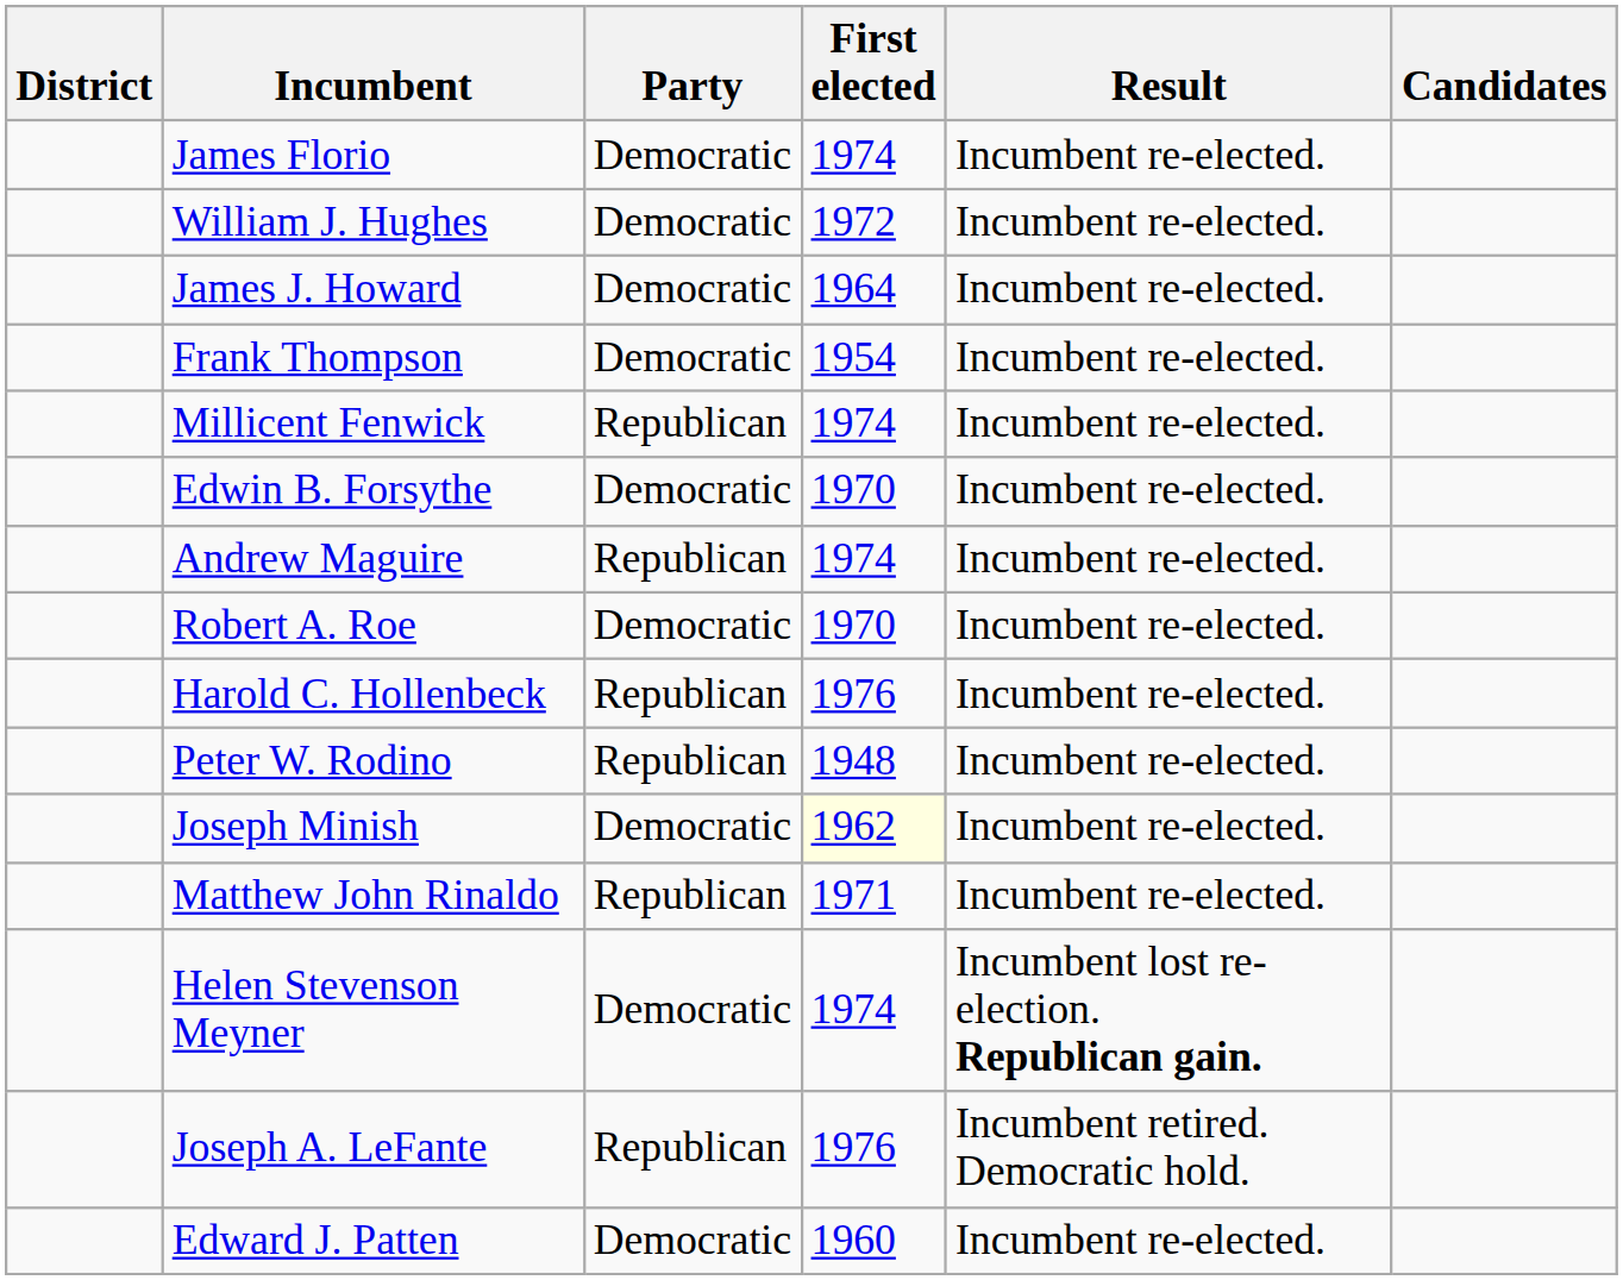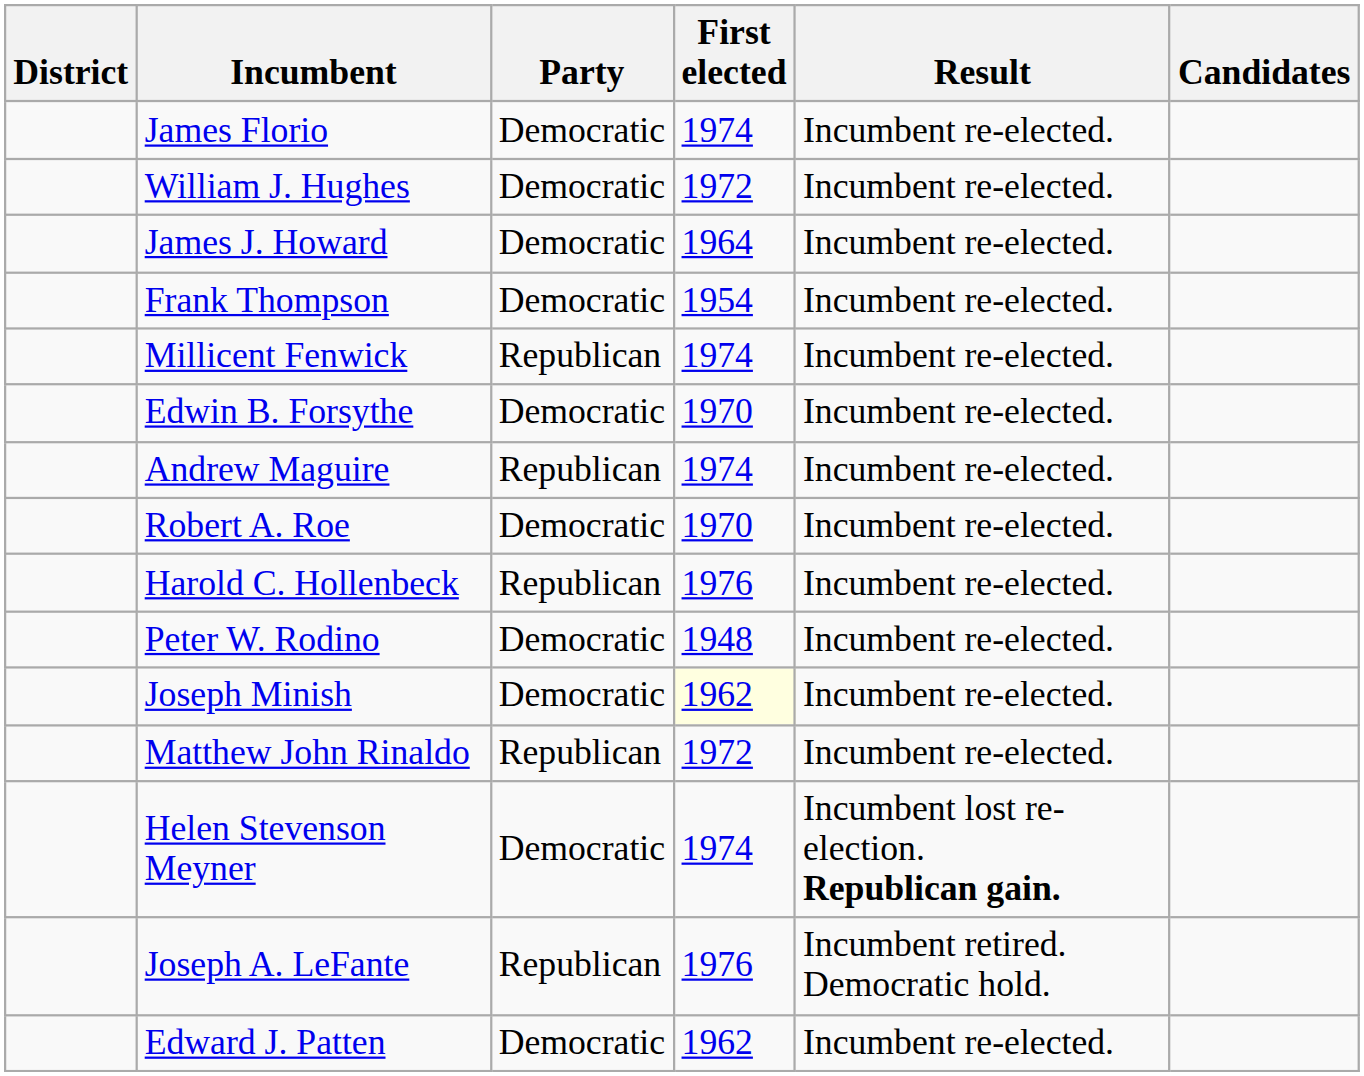Peter W. Rodino | Party: Republican -> Democratic
Matthew John Rinaldo | First elected: 1971 -> 1972
Edward J. Patten | First elected: 1960 -> 1962
